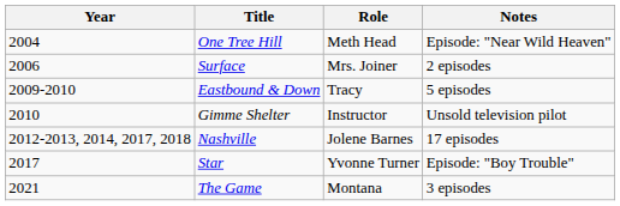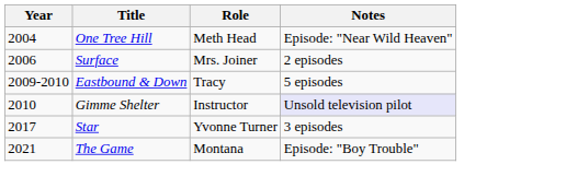Gimme Shelter | Notes: no background -> lavender background
- row: 2012-2013, 2014, 2017, 2018 | Nashville | Jolene Barnes | 17 episodes
Star | Notes: Episode: "Boy Trouble" -> 3 episodes
The Game | Notes: 3 episodes -> Episode: "Boy Trouble"
